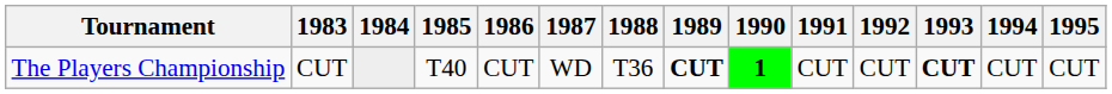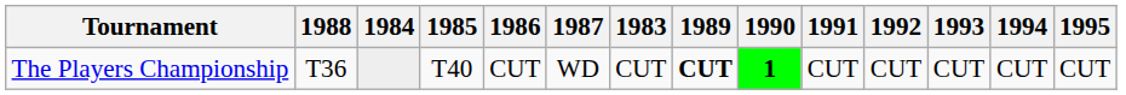columns swapped: 1983 <-> 1988
The Players Championship | 1993: bold -> normal
